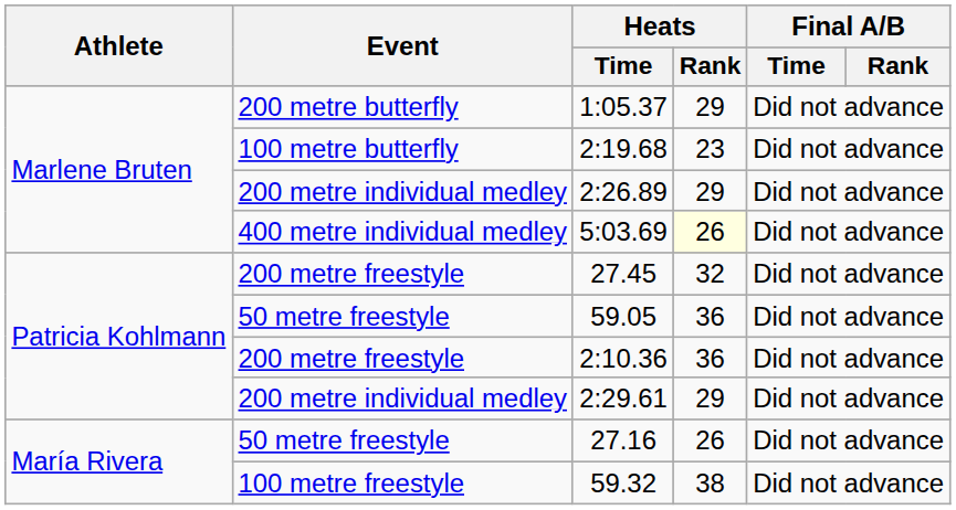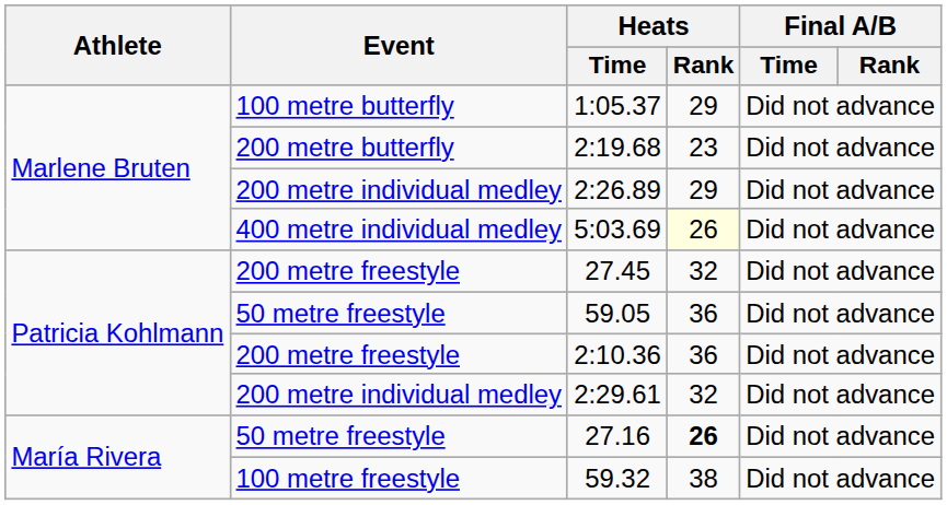1:05.37 | Event: 200 metre butterfly -> 100 metre butterfly
2:19.68 | Event: 100 metre butterfly -> 200 metre butterfly
2:29.61 | Heats / Rank: 29 -> 32
27.16 | Heats / Rank: normal -> bold
